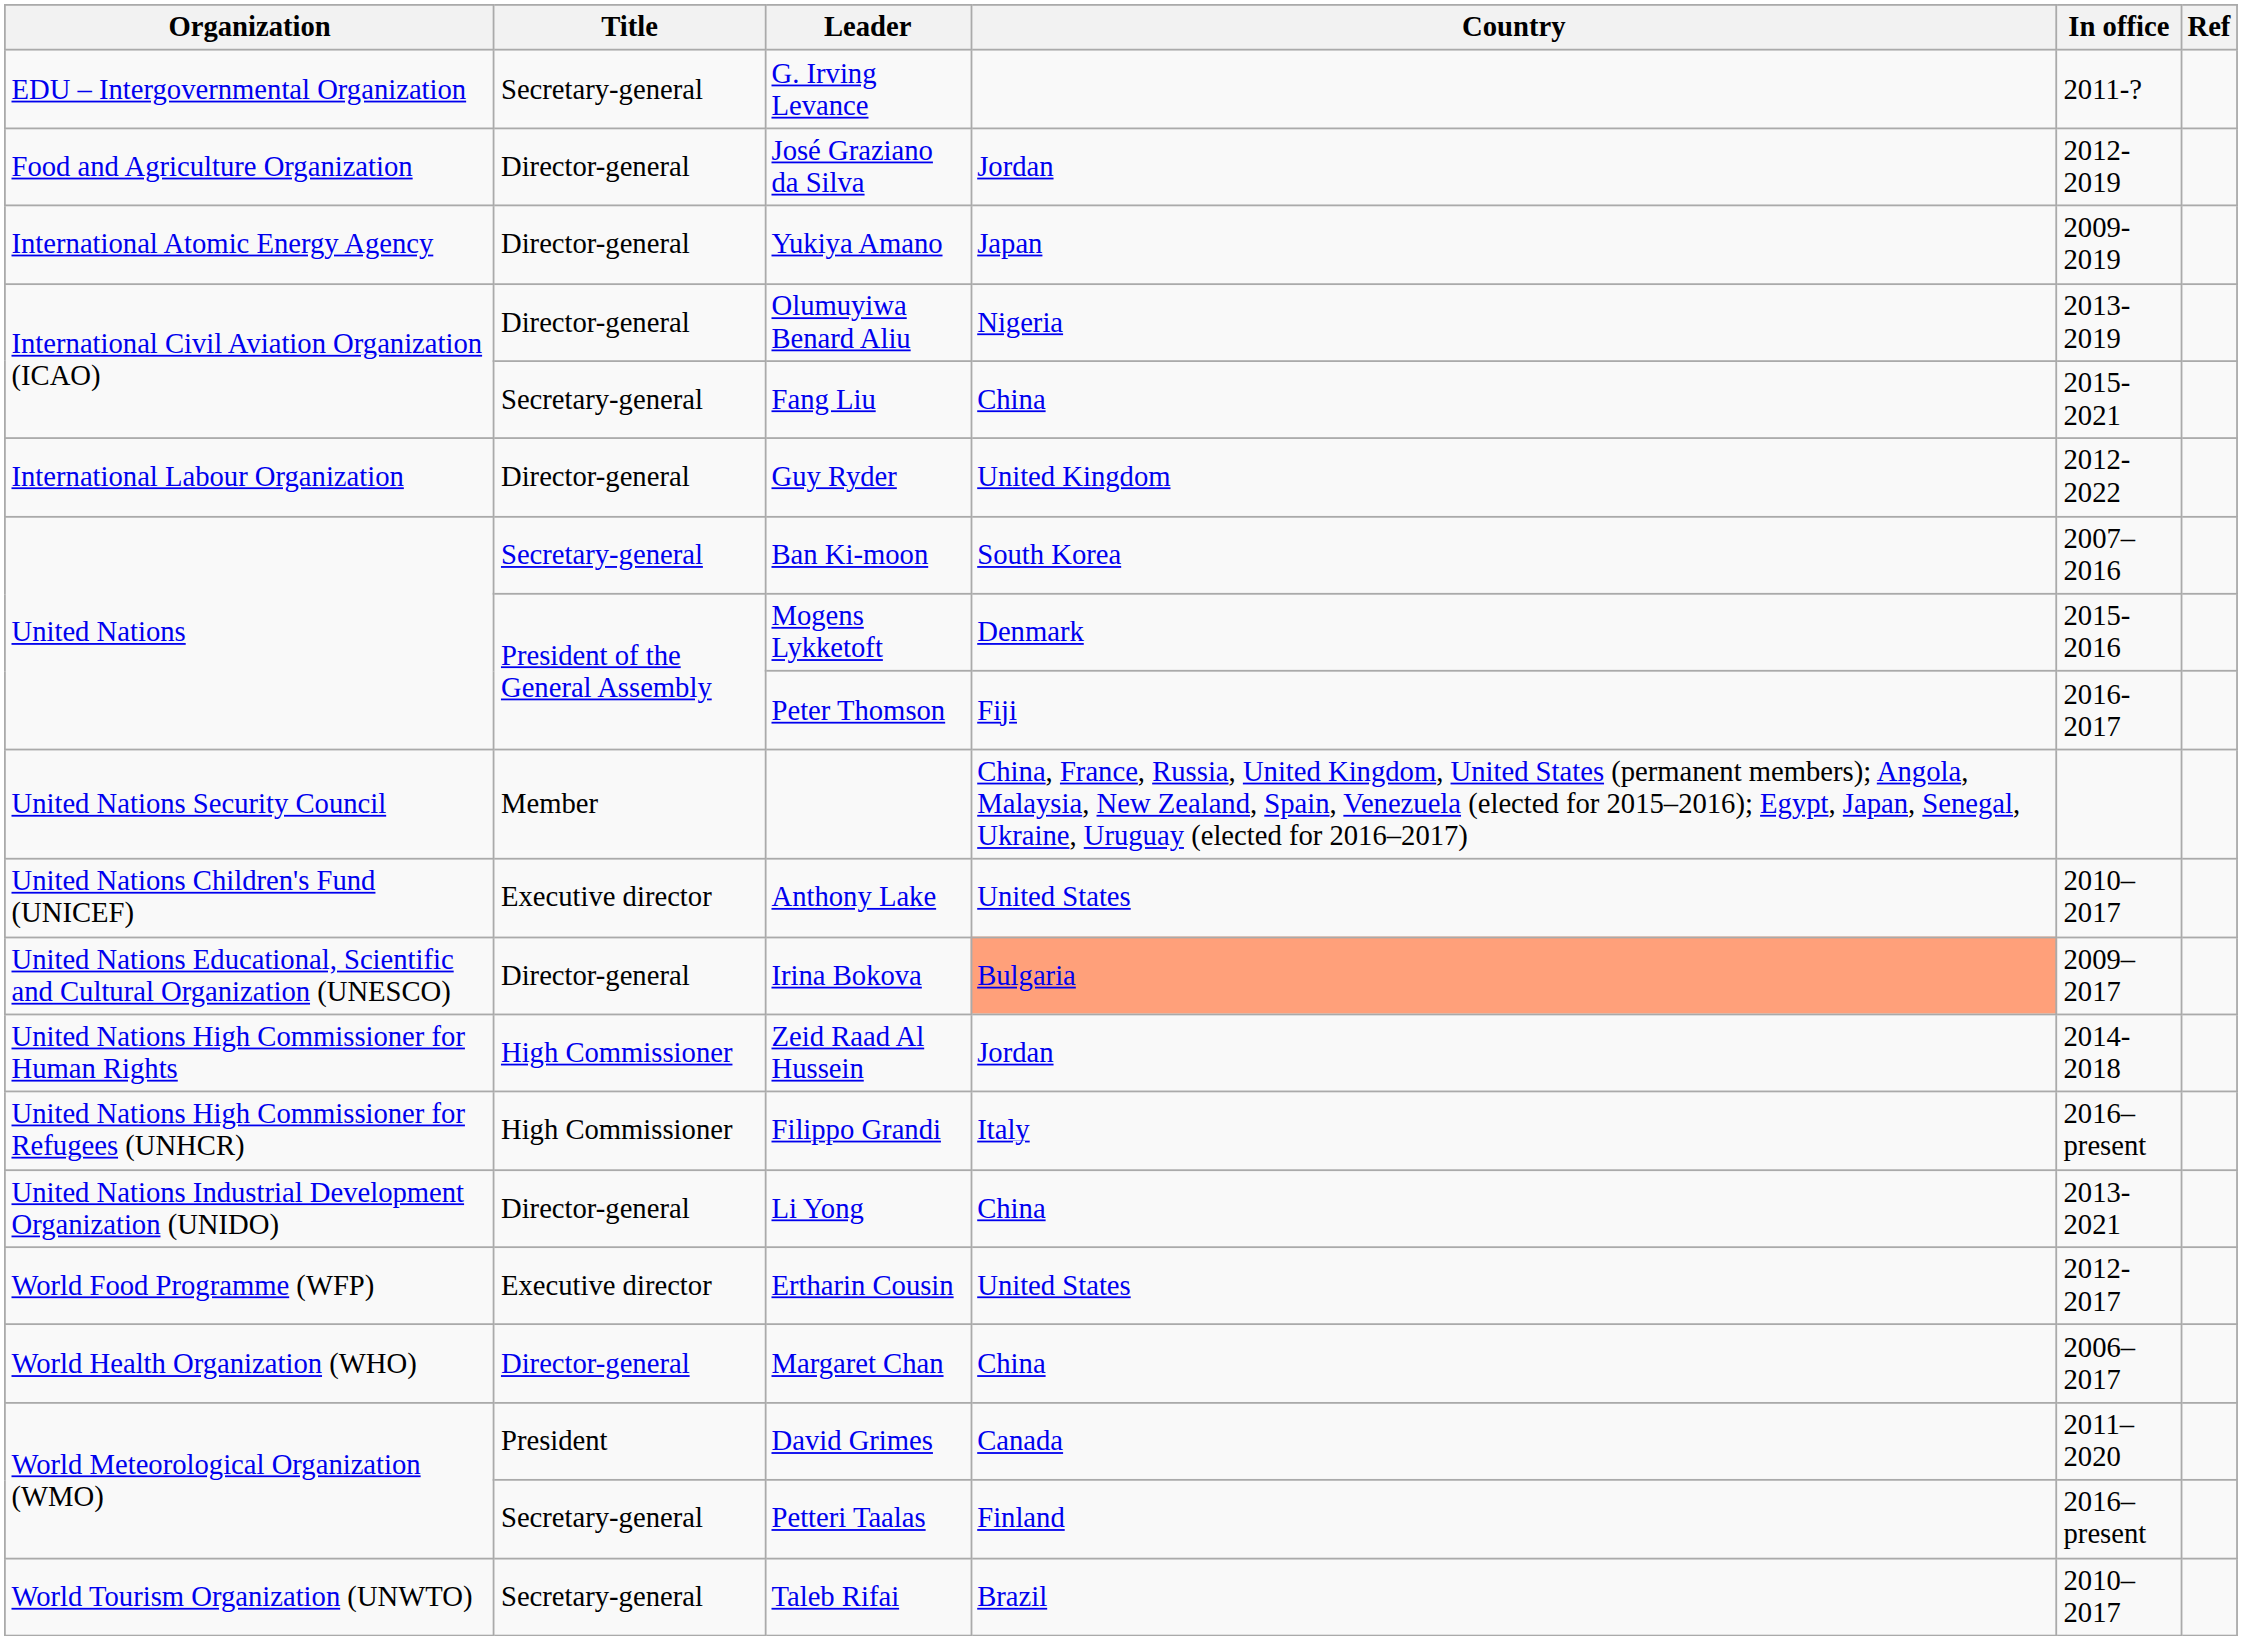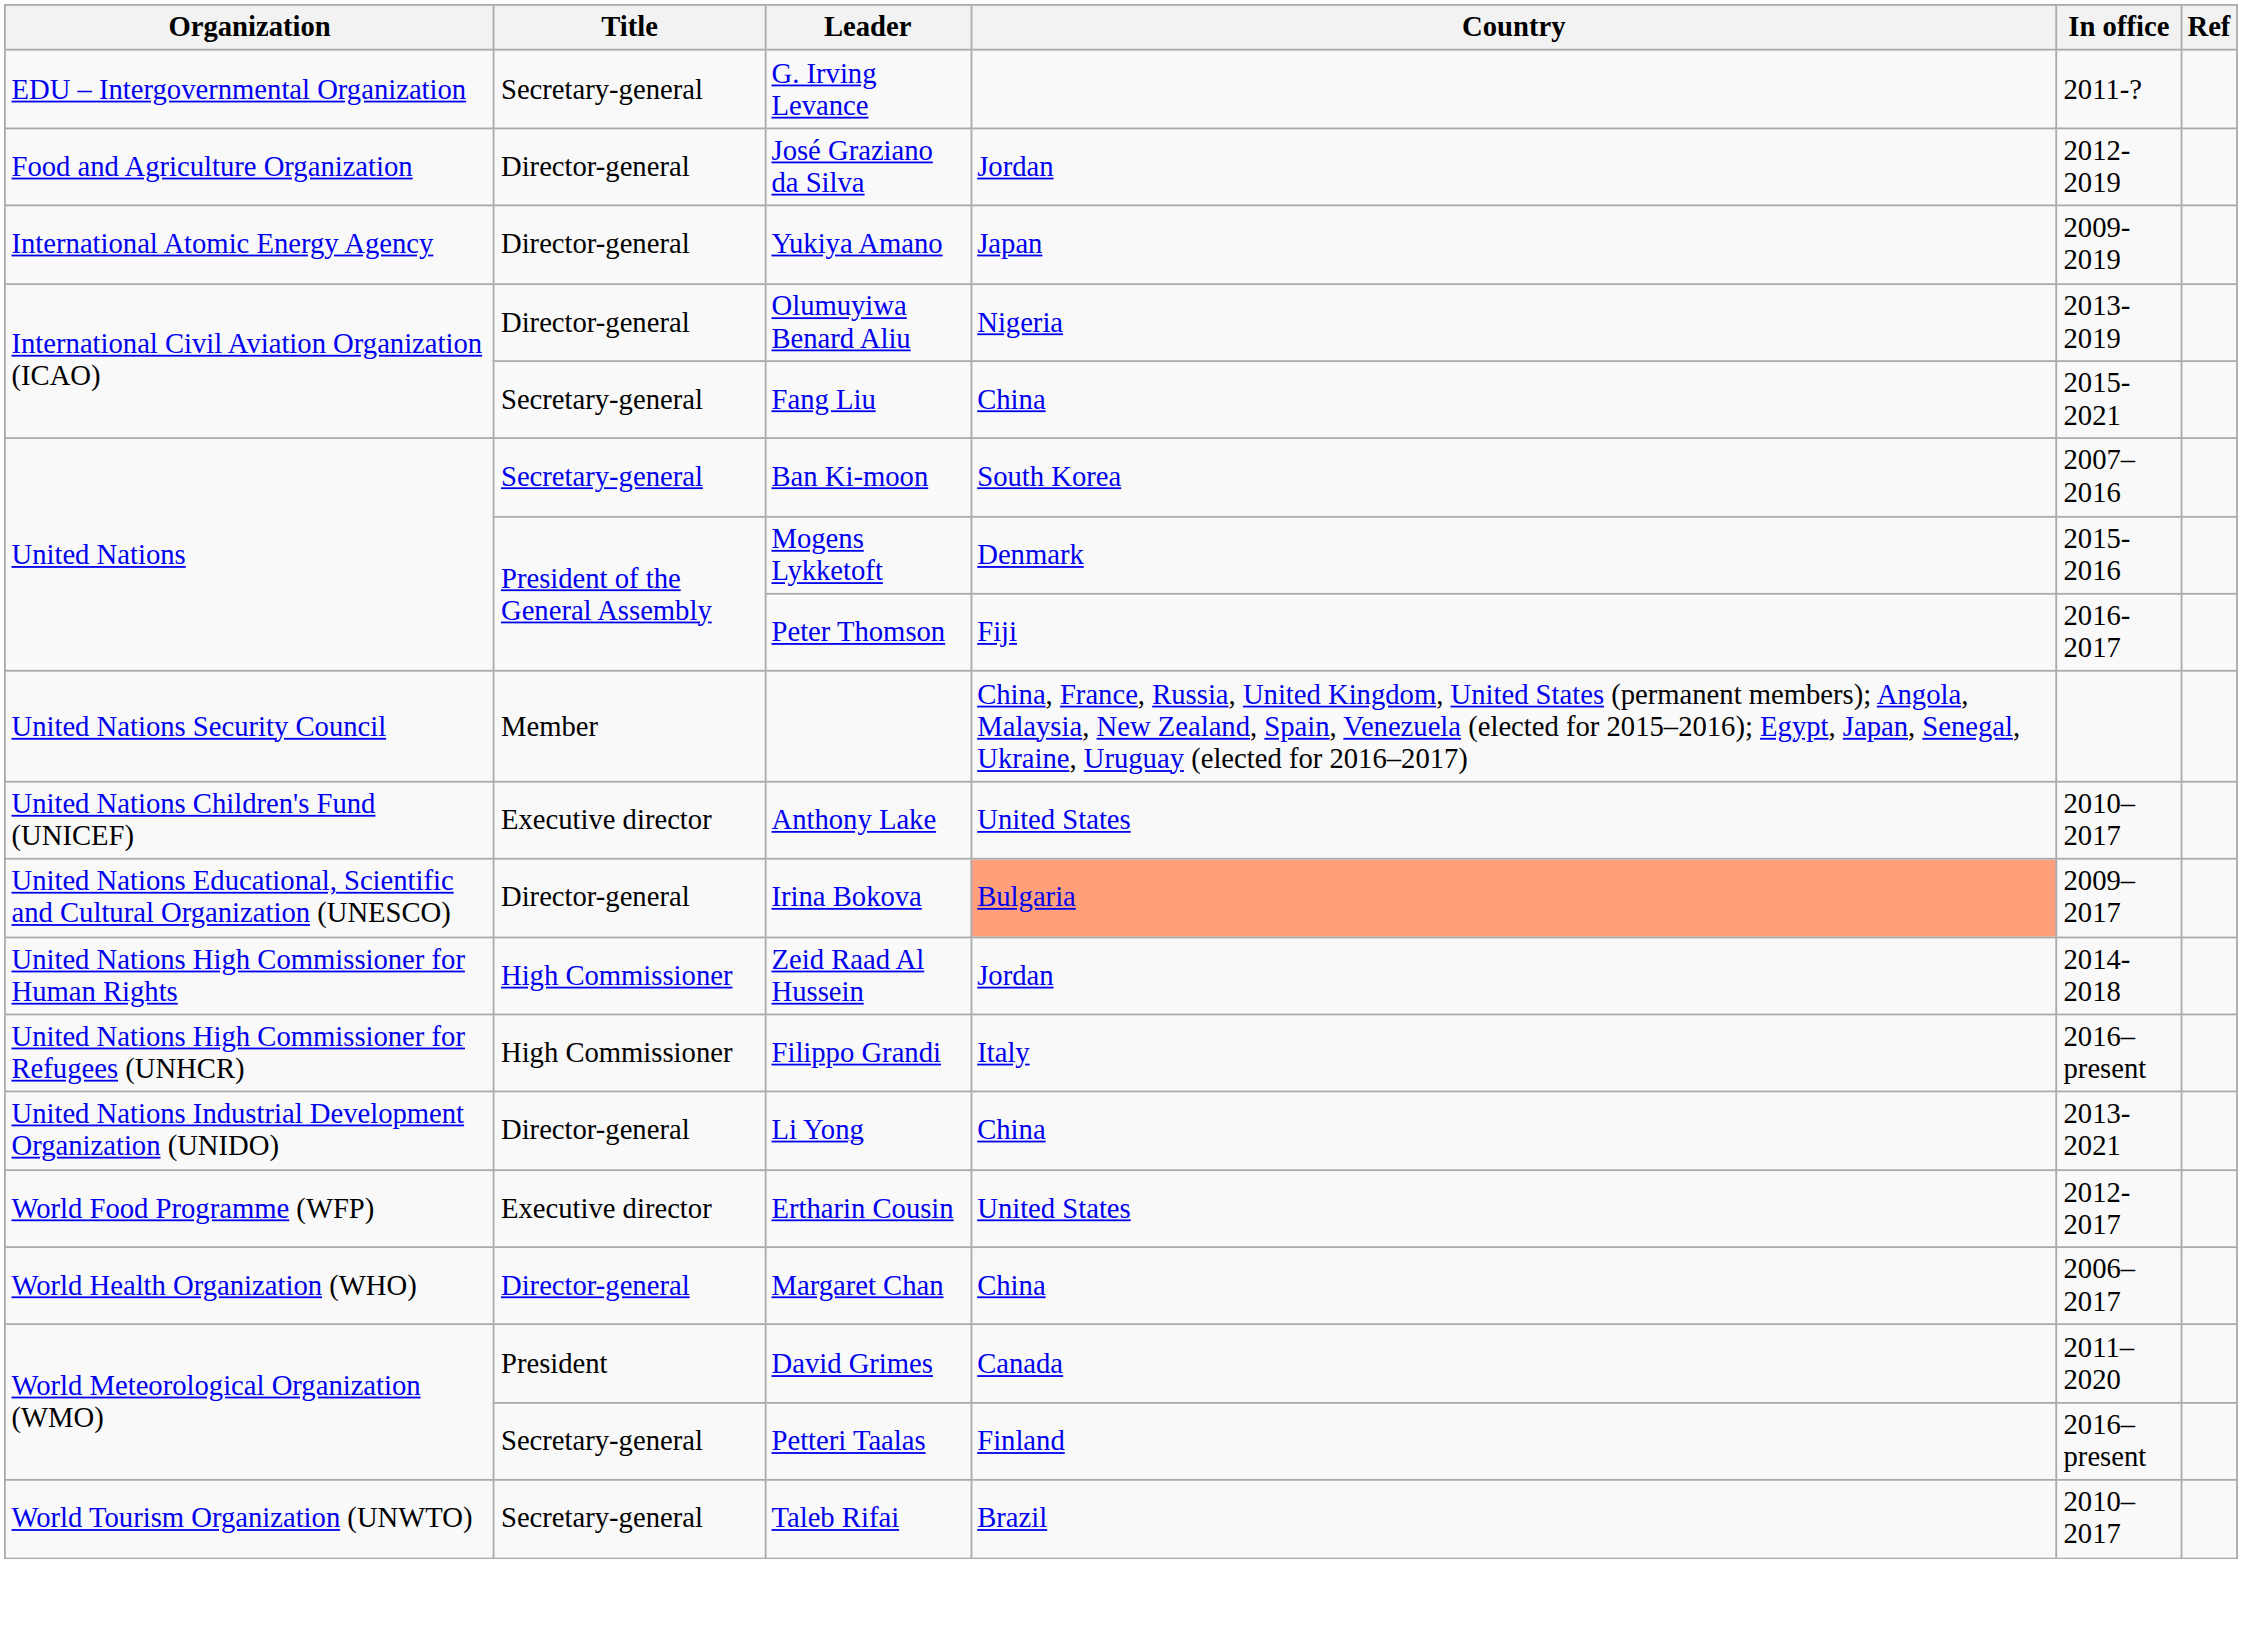- row: International Labour Organization | Director-general | Guy Ryder | United Kingdom | 2012-2022
